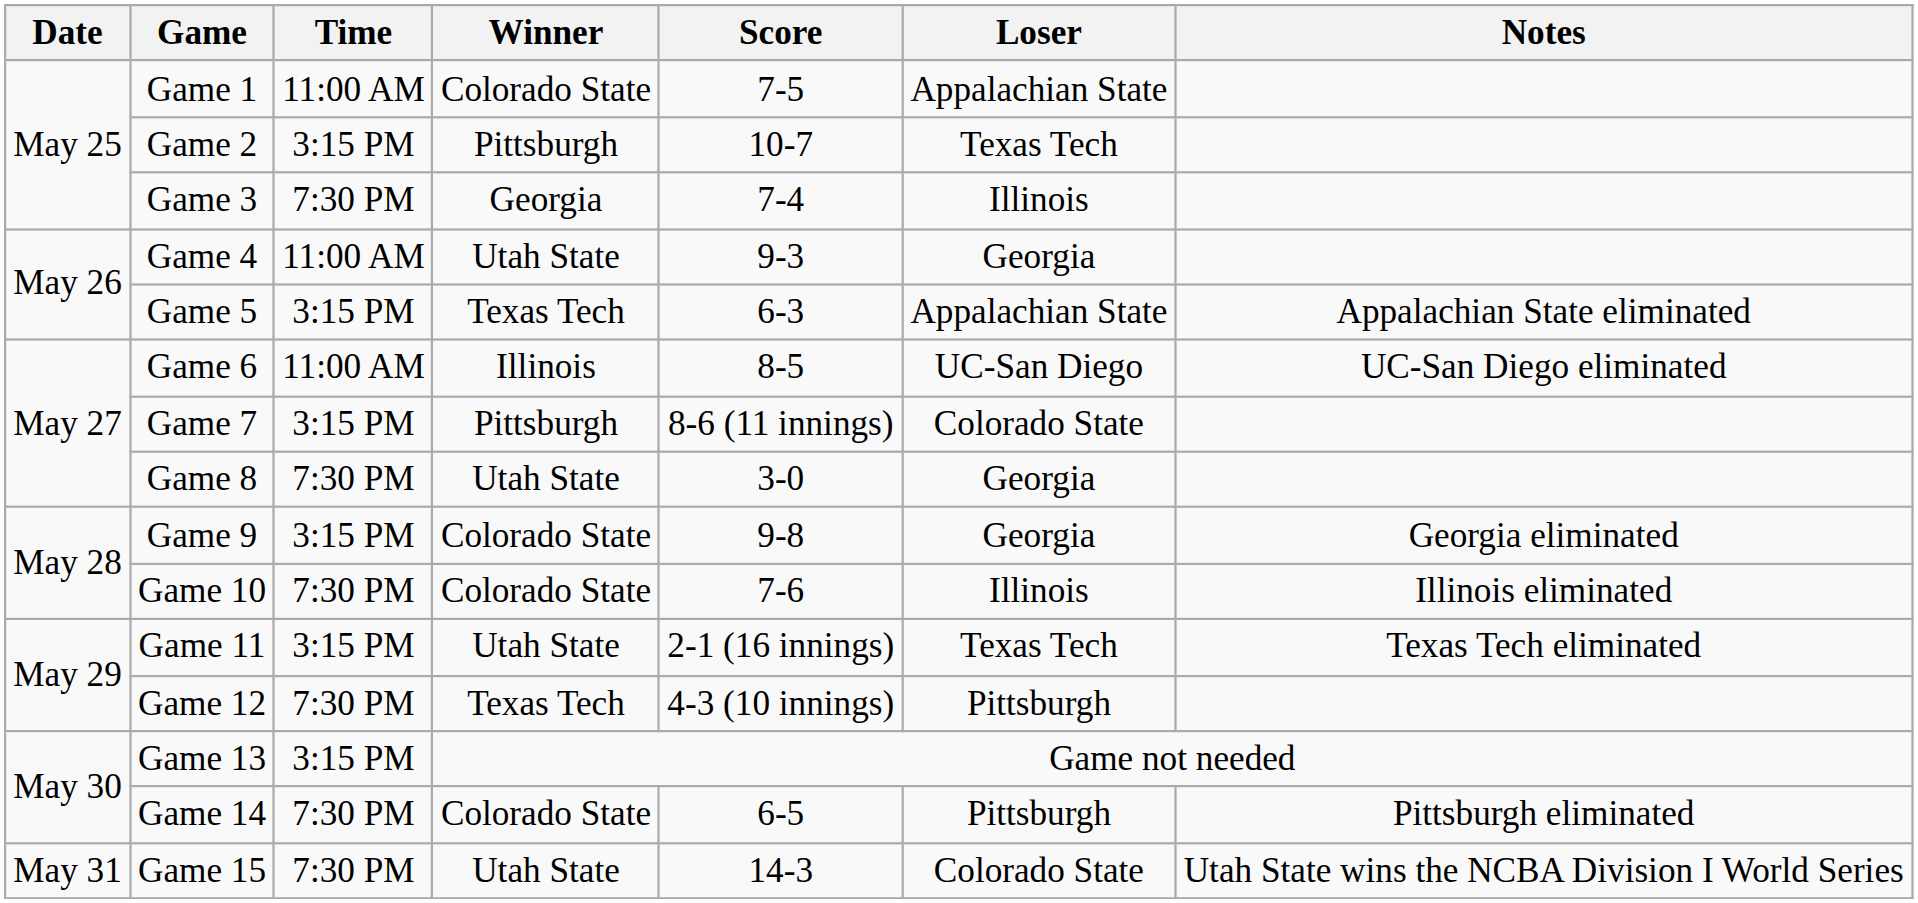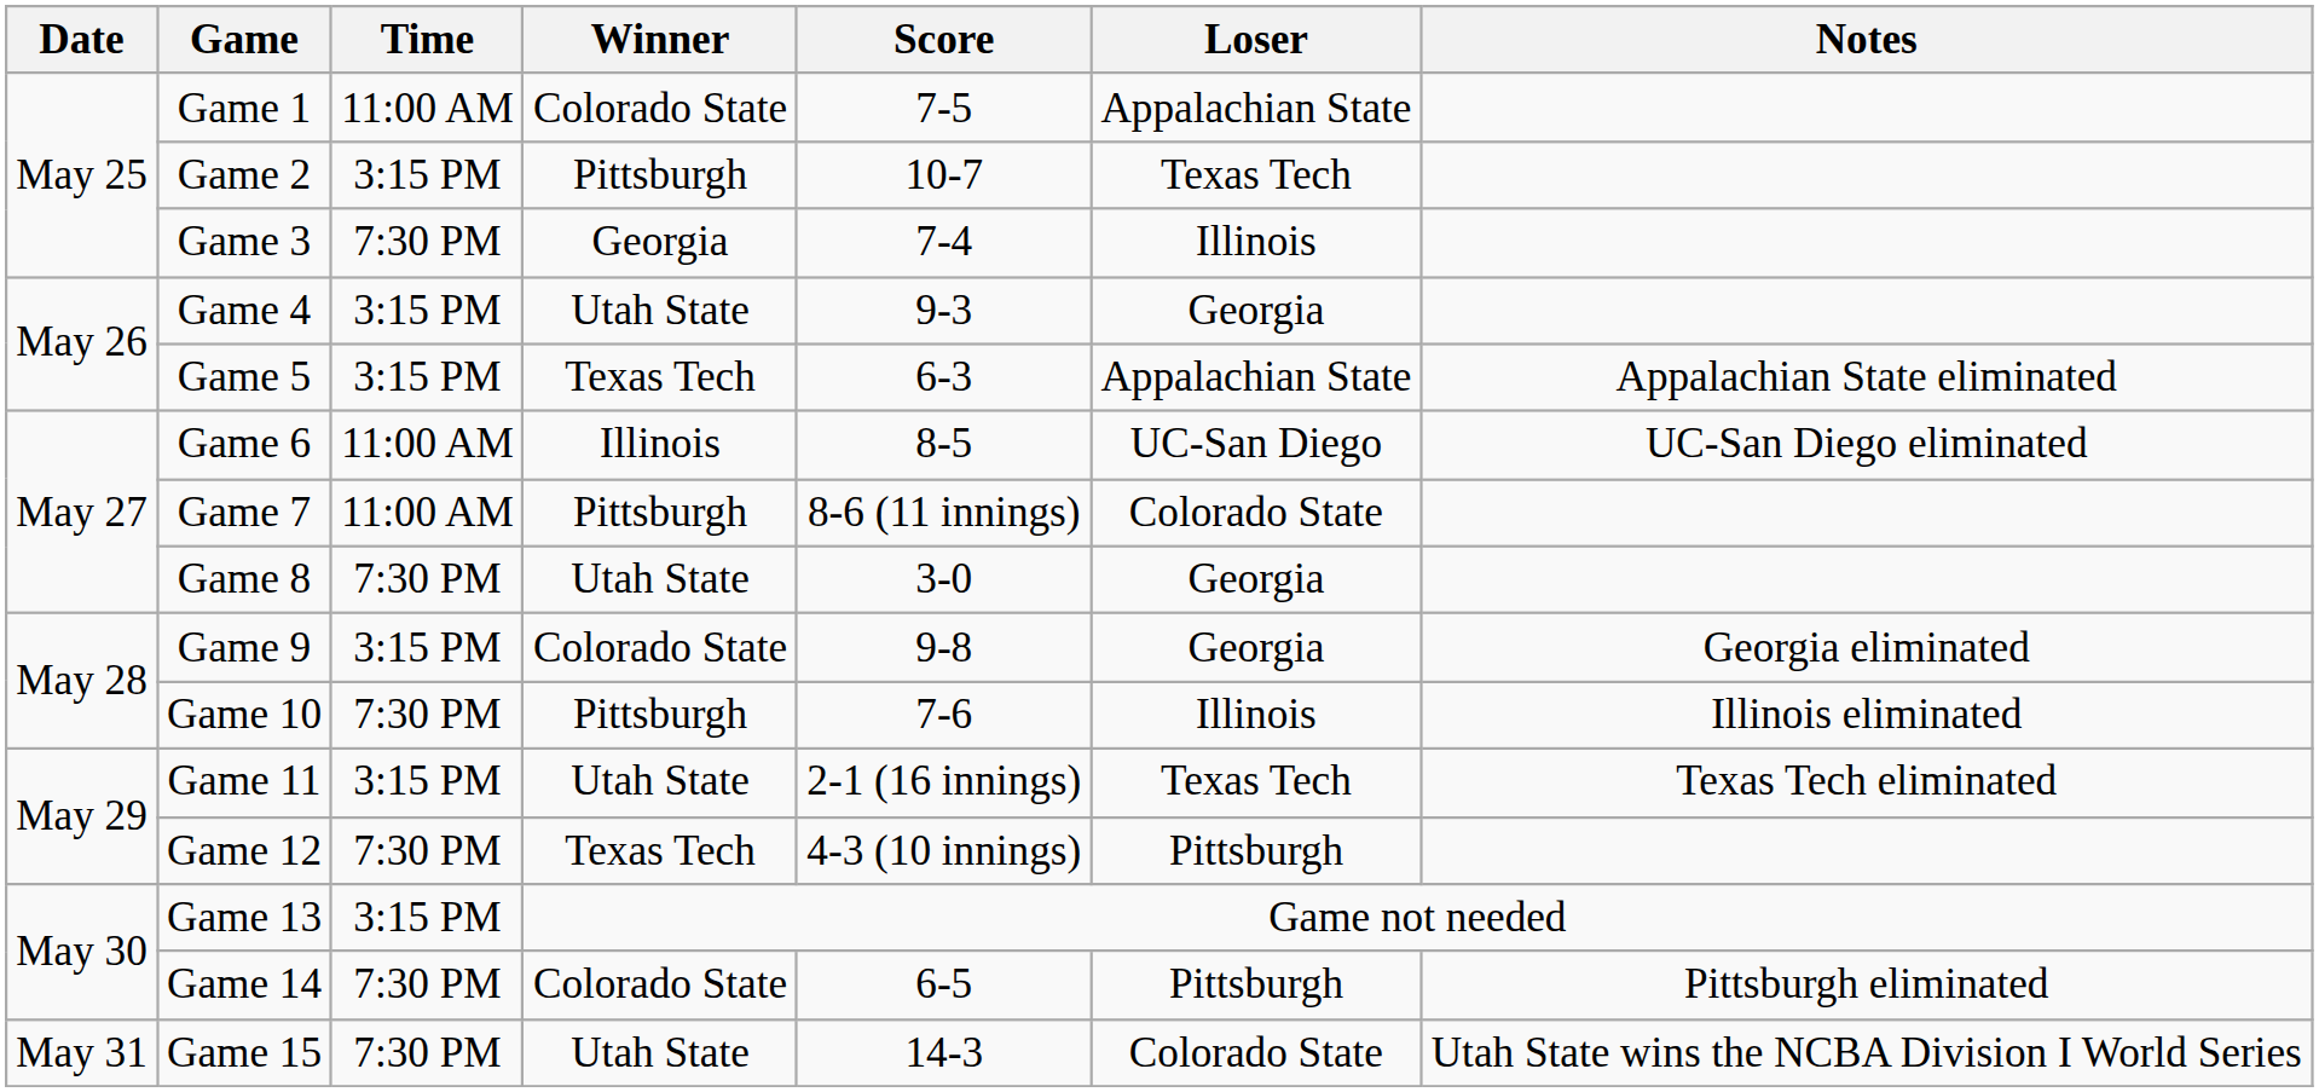Game 4 | Time: 11:00 AM -> 3:15 PM
Game 7 | Time: 3:15 PM -> 11:00 AM
Game 10 | Winner: Colorado State -> Pittsburgh
